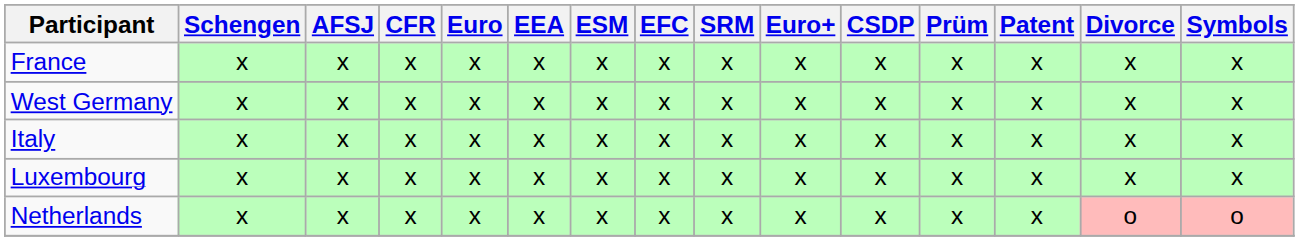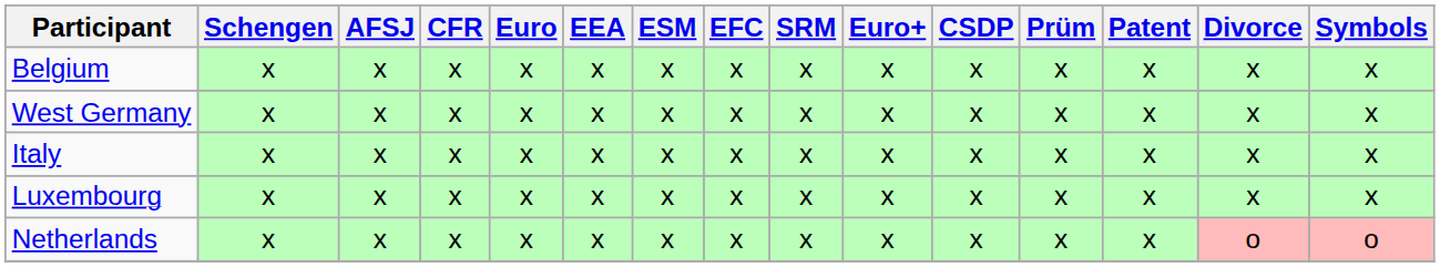+ row: Belgium | x | x | x | x | x | x | x | x | x | x | x | x | x | x
- row: France | x | x | x | x | x | x | x | x | x | x | x | x | x | x
